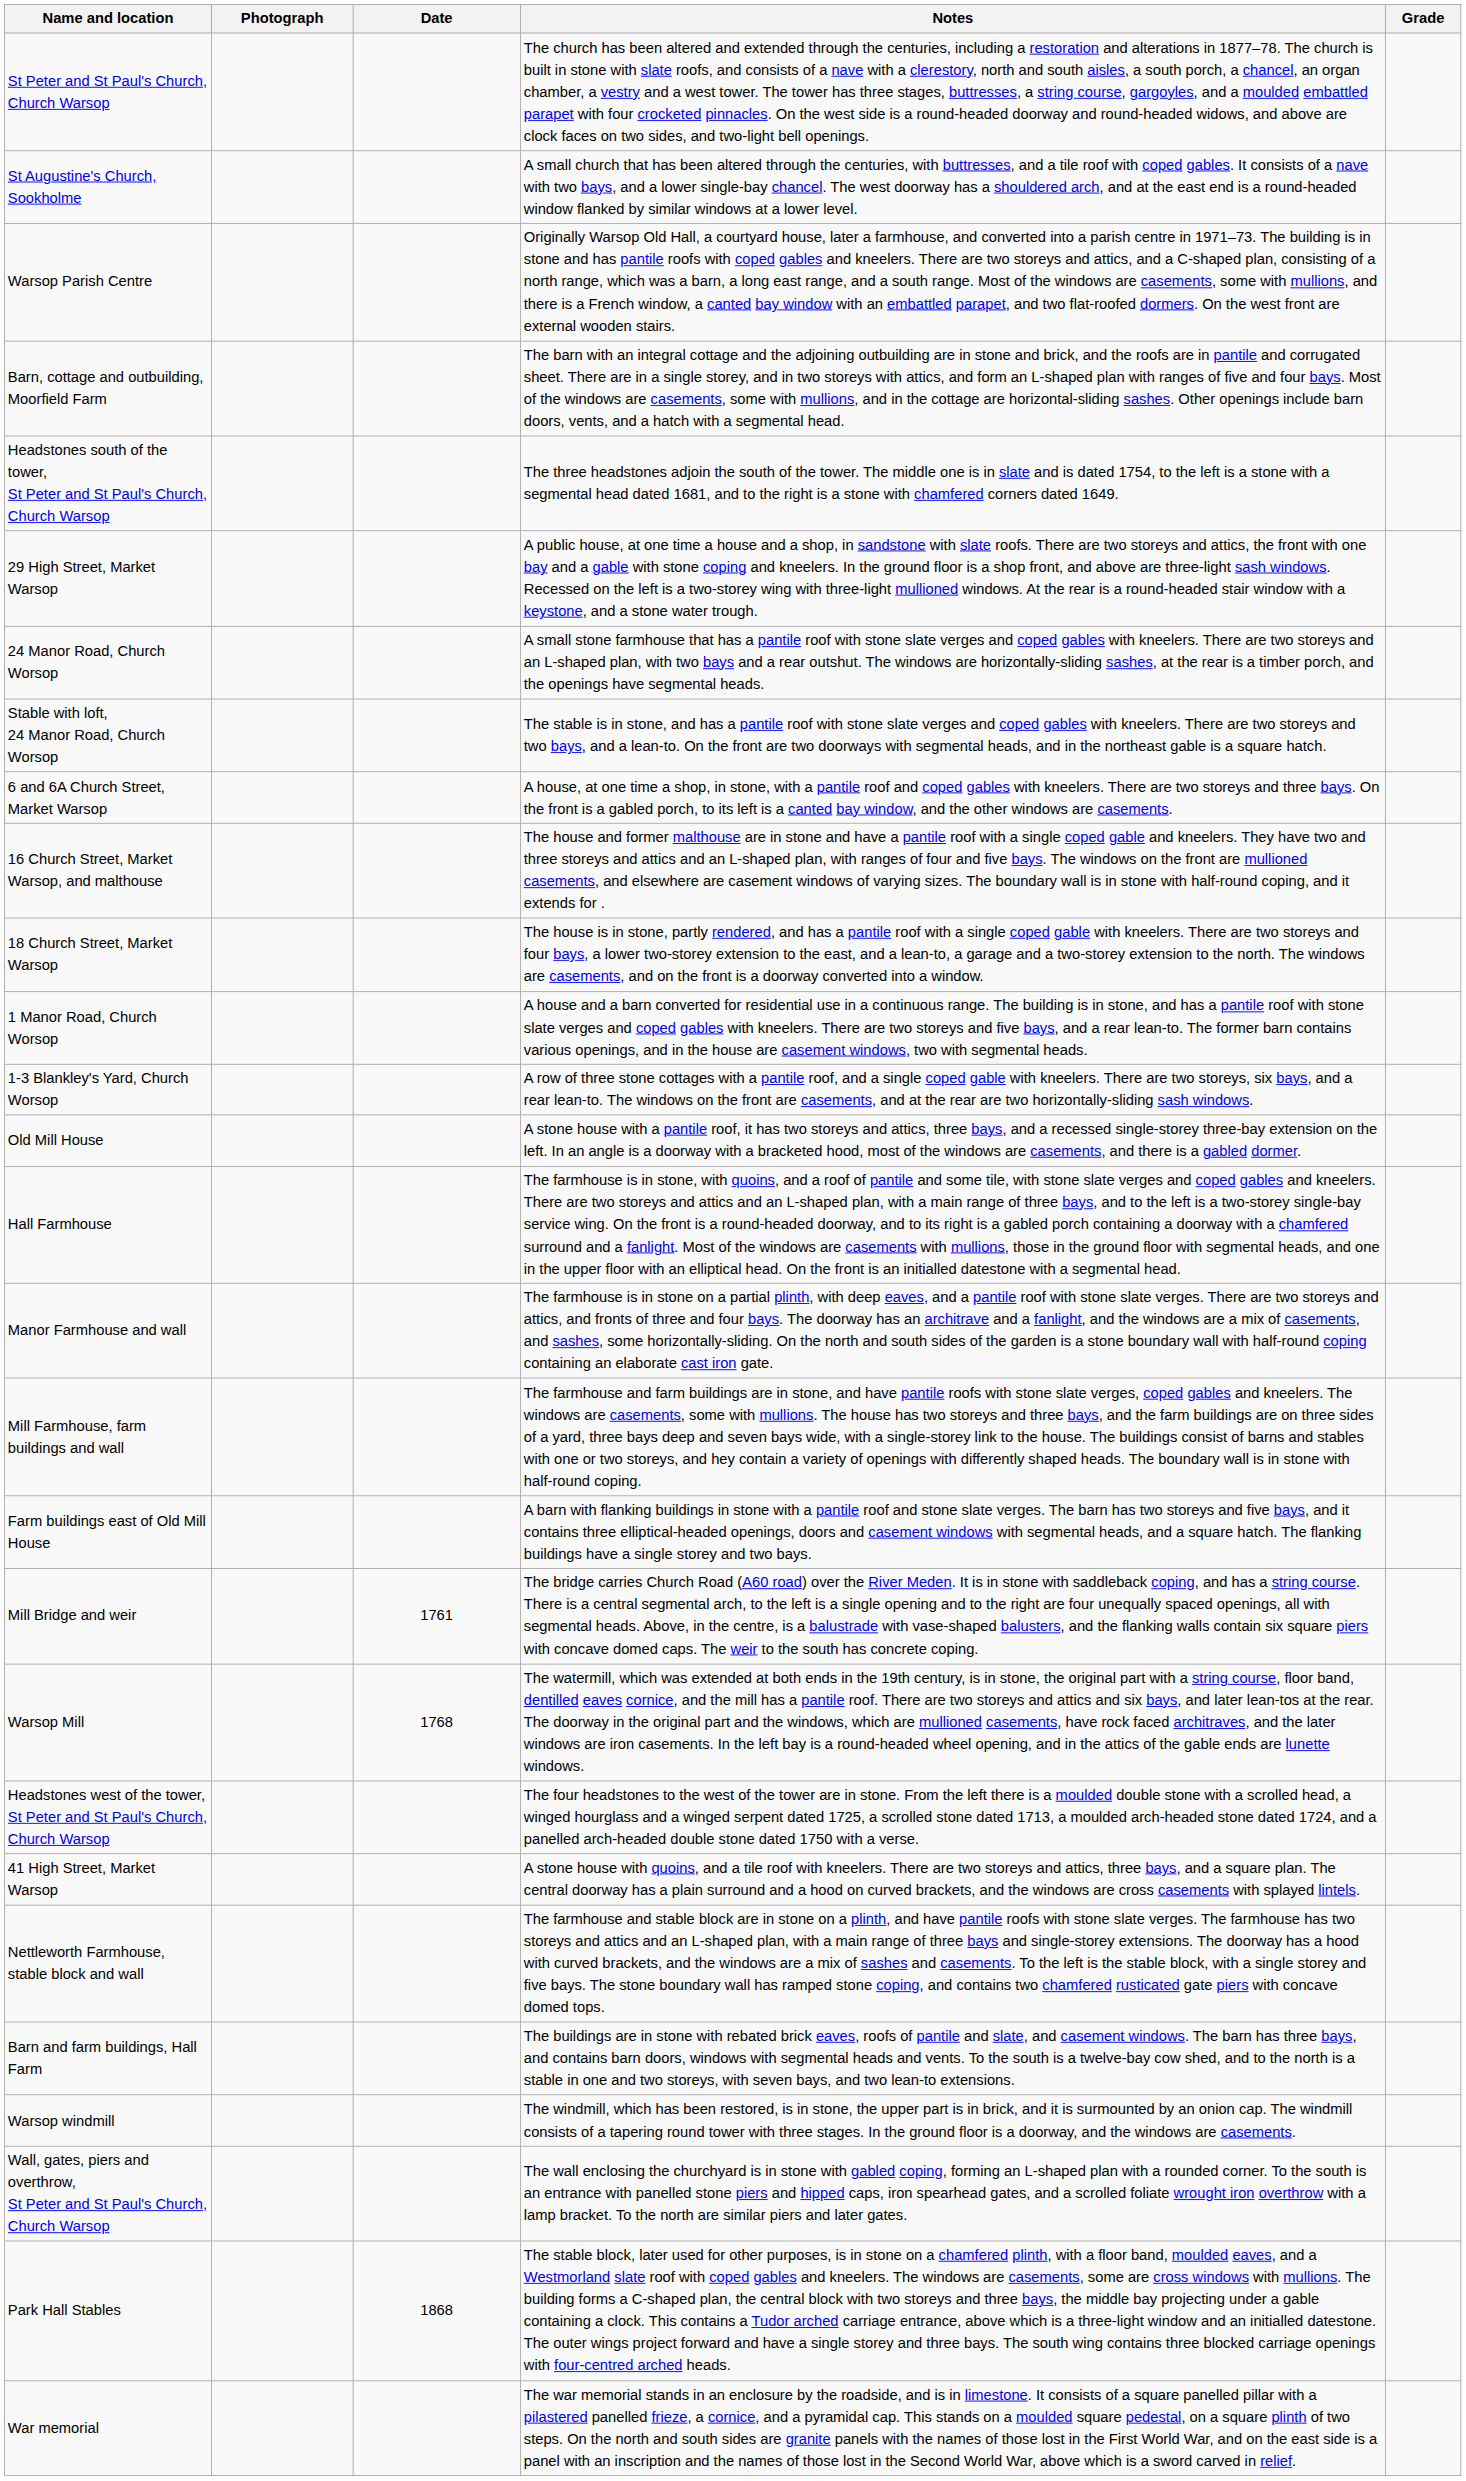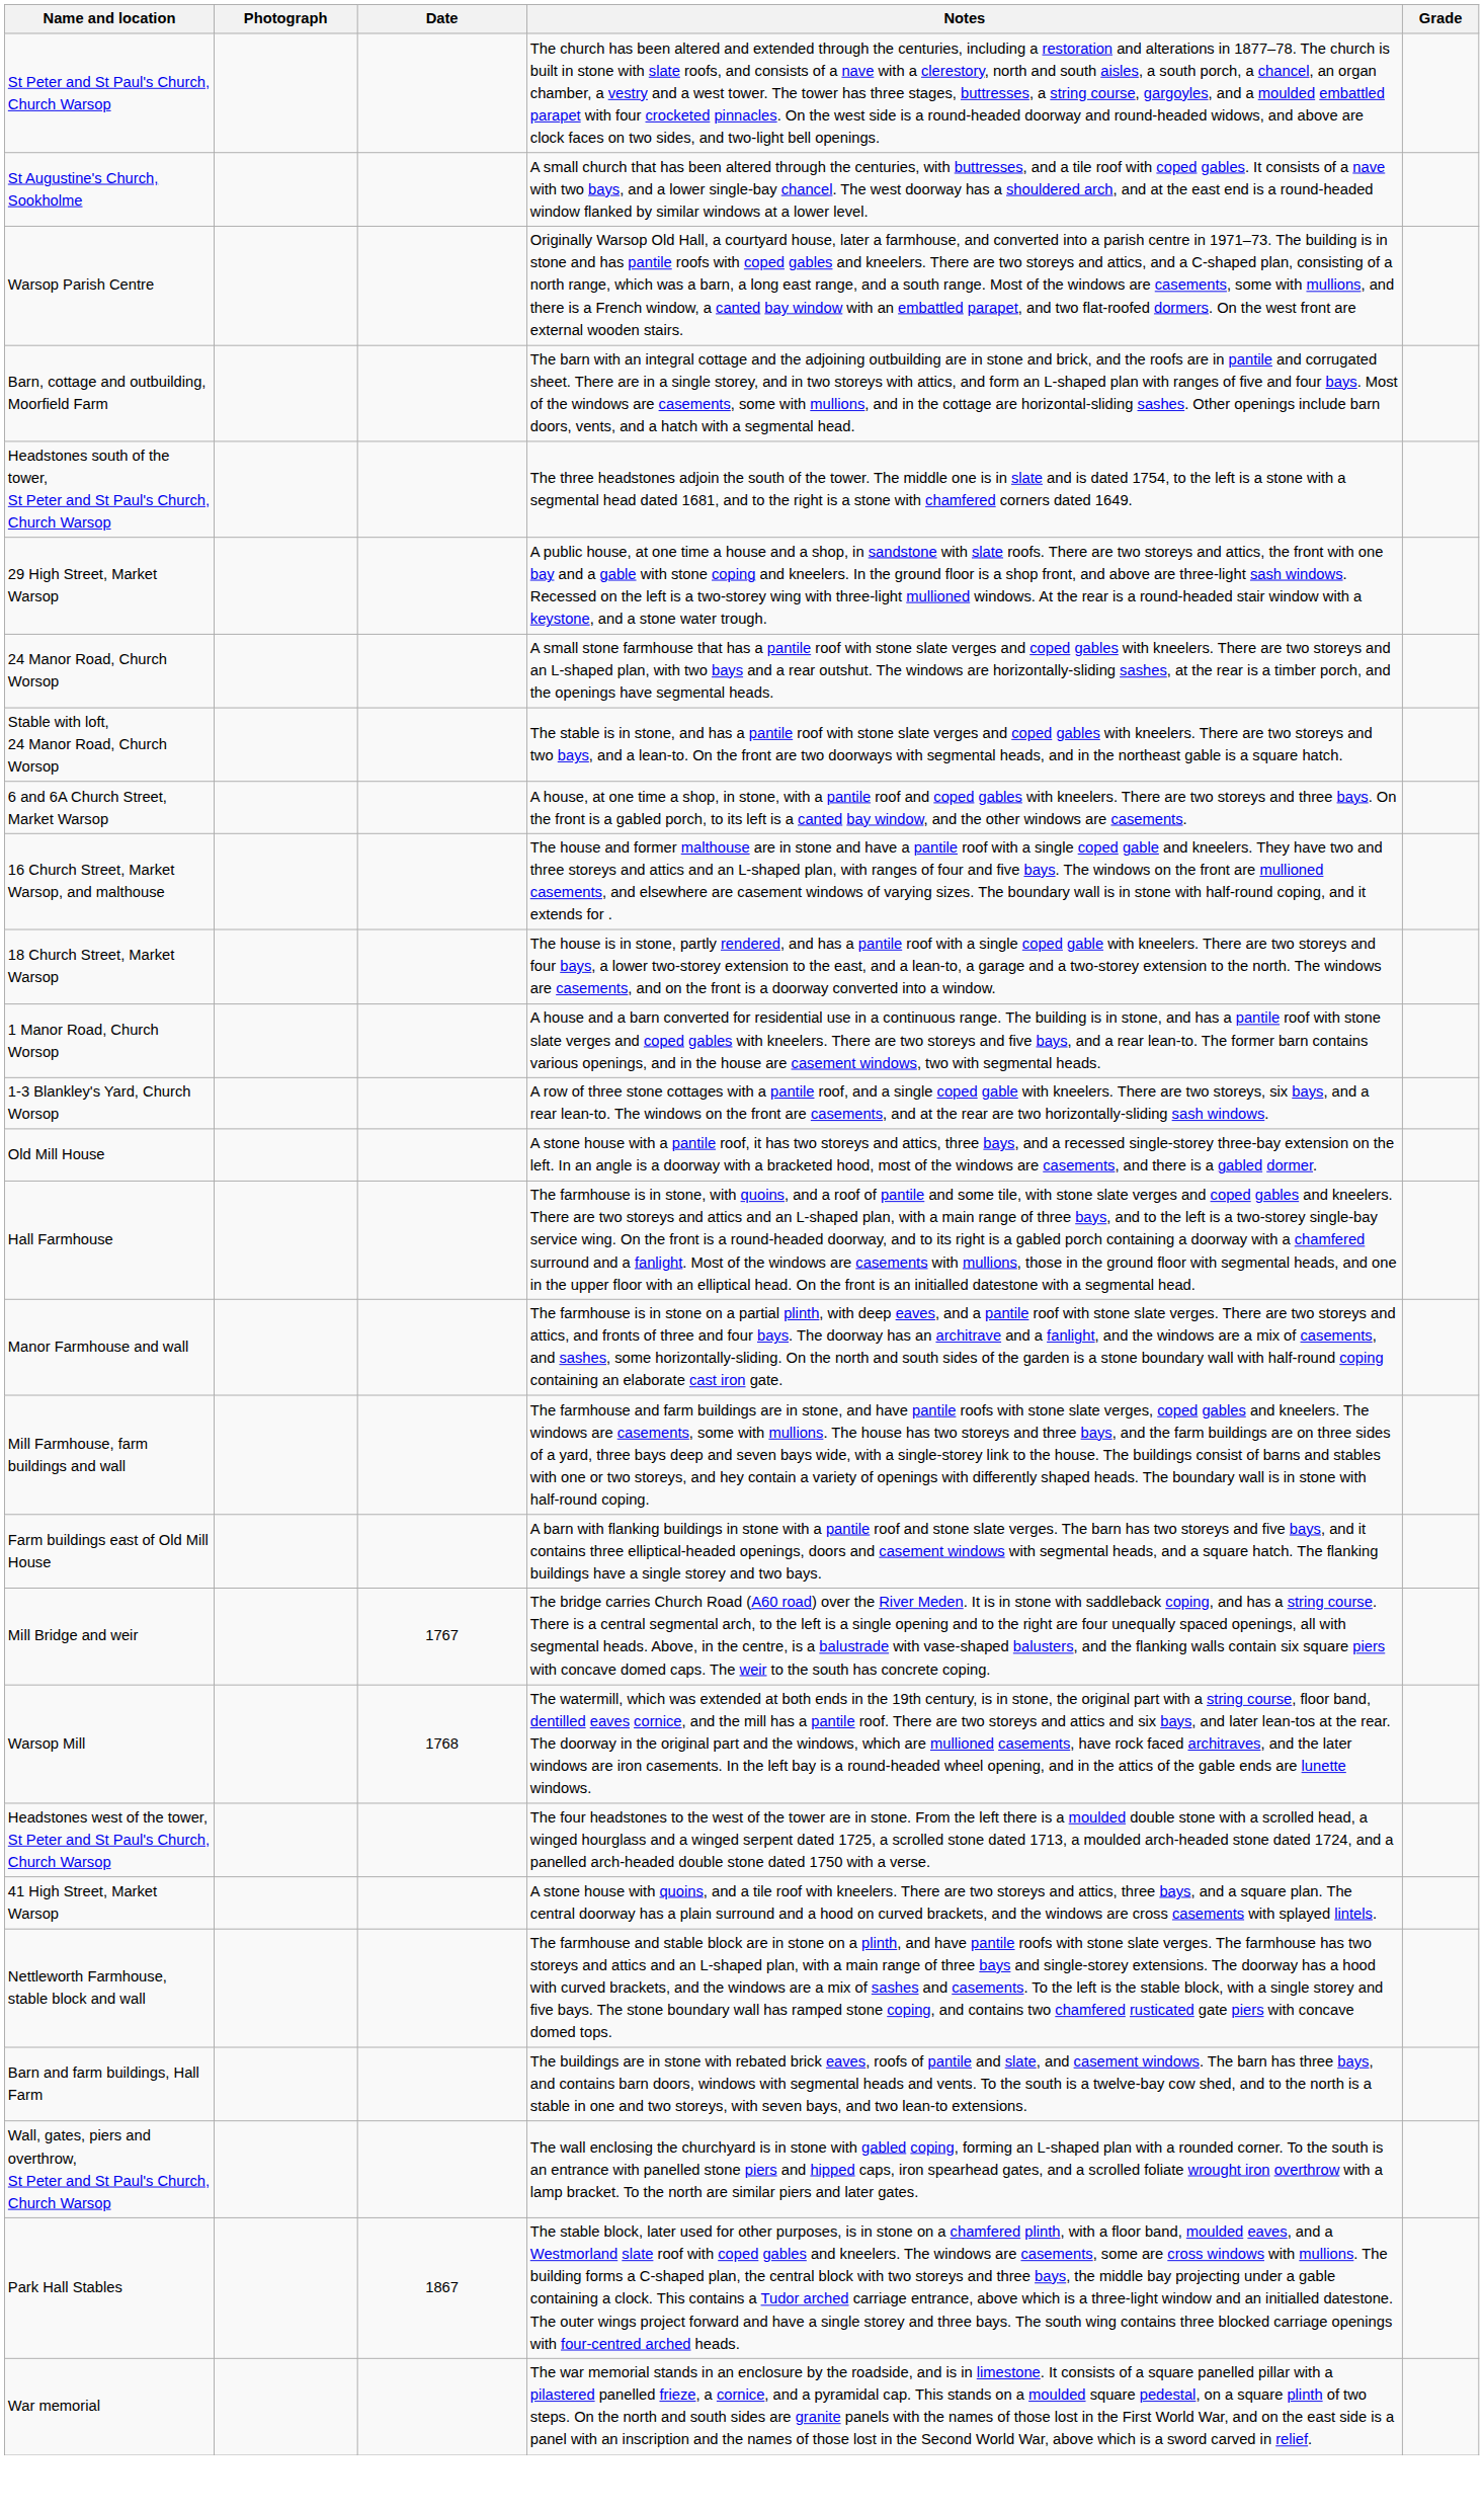Mill Bridge and weir | Date: 1761 -> 1767
- row: Warsop windmill | The windmill, which has been restored, is in stone, the upper part is in brick, and it is surmounted by an onion cap. The windmill consists of a tapering round tower with three stages. In the ground floor is a doorway, and the windows are casements.
Park Hall Stables | Date: 1868 -> 1867
